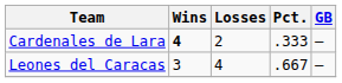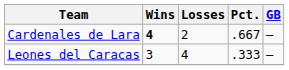Cardenales de Lara | Pct.: .333 -> .667
Leones del Caracas | Pct.: .667 -> .333
